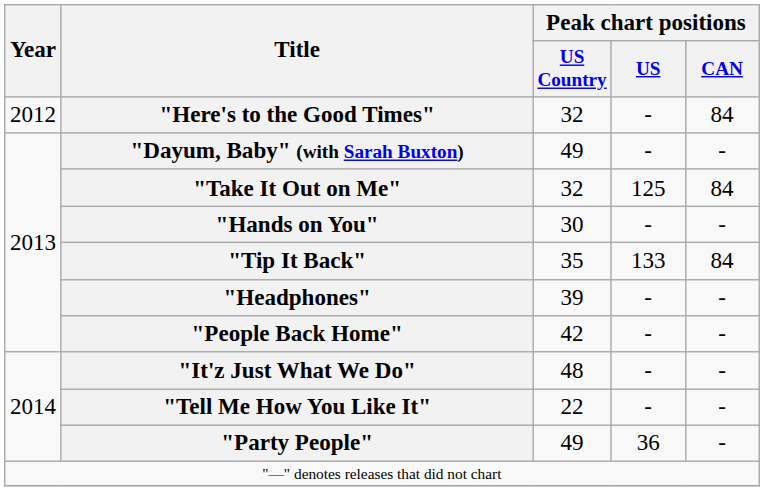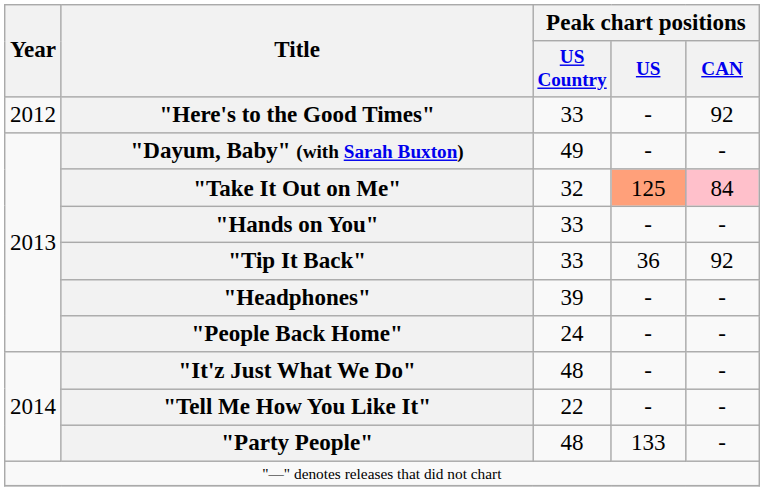"Here's to the Good Times" | Peak chart positions / US Country: 32 -> 33
"Here's to the Good Times" | Peak chart positions / CAN: 84 -> 92
"Take It Out on Me" | Peak chart positions / US: no background -> lightsalmon background
"Take It Out on Me" | Peak chart positions / CAN: no background -> pink background
"Hands on You" | Peak chart positions / US Country: 30 -> 33
"Tip It Back" | Peak chart positions / US Country: 35 -> 33
"Tip It Back" | Peak chart positions / US: 133 -> 36
"Tip It Back" | Peak chart positions / CAN: 84 -> 92
"People Back Home" | Peak chart positions / US Country: 42 -> 24
"Party People" | Peak chart positions / US Country: 49 -> 48
"Party People" | Peak chart positions / US: 36 -> 133
